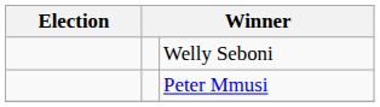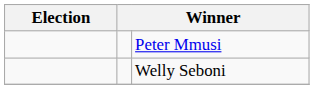rows swapped: Welly Seboni <-> Peter Mmusi
